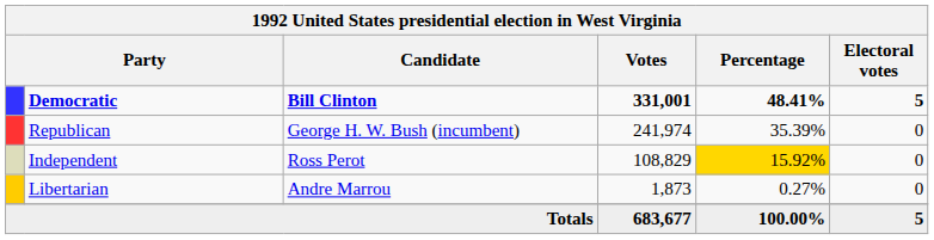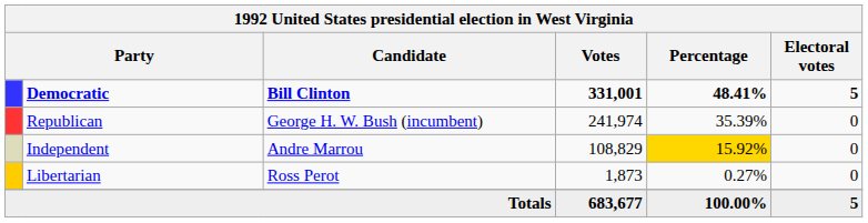Independent | Candidate: Ross Perot -> Andre Marrou
Libertarian | Candidate: Andre Marrou -> Ross Perot
